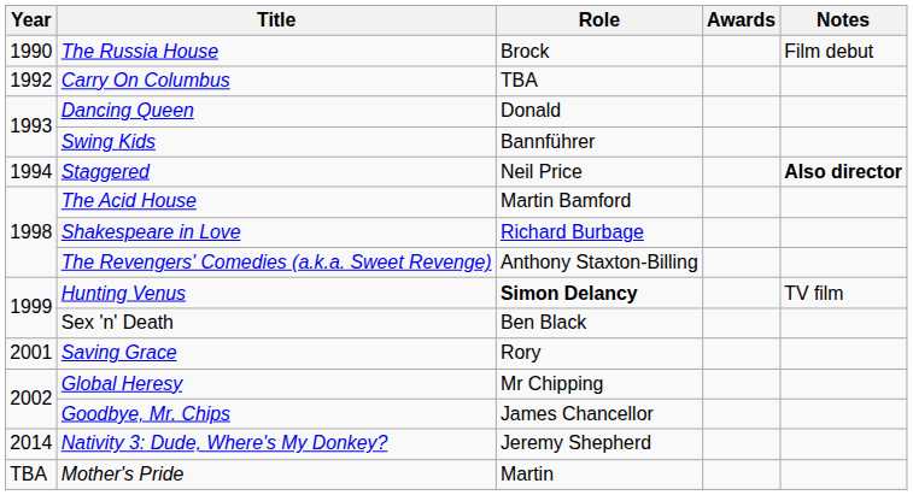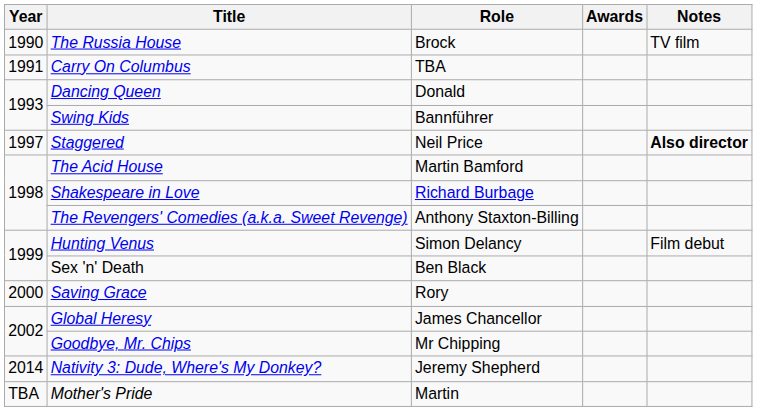The Russia House | Notes: Film debut -> TV film
Carry On Columbus | Year: 1992 -> 1991
Staggered | Year: 1994 -> 1997
Hunting Venus | Role: bold -> normal
Hunting Venus | Notes: TV film -> Film debut
Saving Grace | Year: 2001 -> 2000
Global Heresy | Role: Mr Chipping -> James Chancellor
Goodbye, Mr. Chips | Role: James Chancellor -> Mr Chipping
